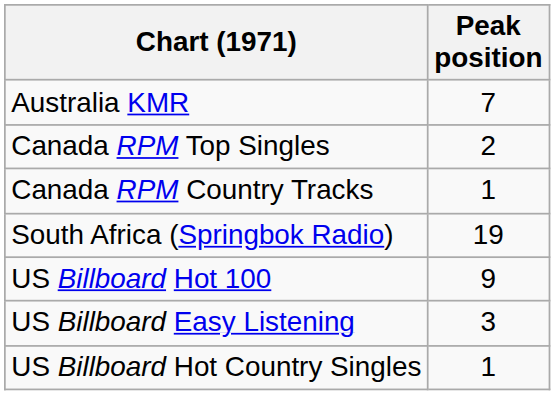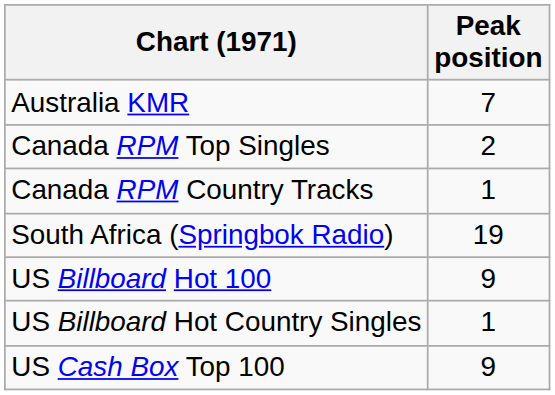- row: US Billboard Easy Listening | 3
+ row: US Cash Box Top 100 | 9
